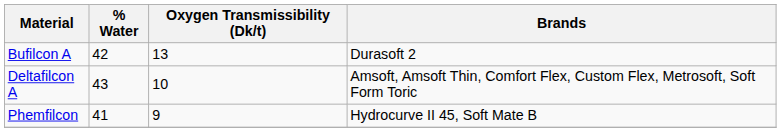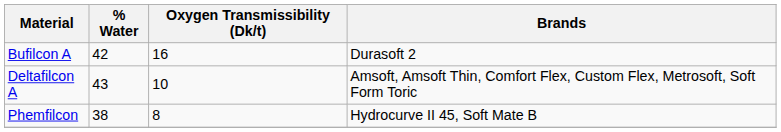Bufilcon A | Oxygen Transmissibility (Dk/t): 13 -> 16
Phemfilcon | % Water: 41 -> 38
Phemfilcon | Oxygen Transmissibility (Dk/t): 9 -> 8
